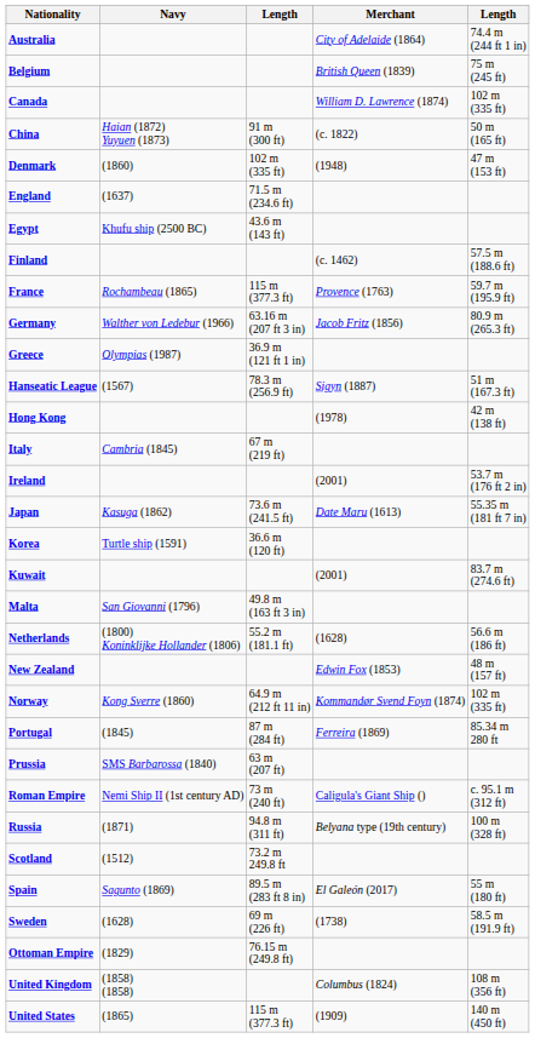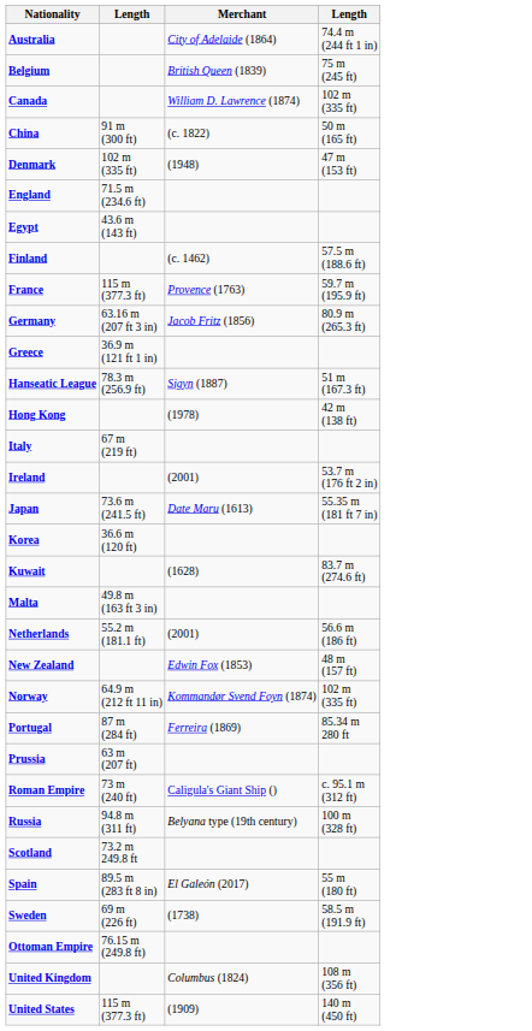- column: Navy | Haian (1872) Yuyuen (1873) | (1860) | (1637) | Khufu ship (2500 BC) | Rochambeau (1865) | Walther von Ledebur (1966) | Olympias (1987) | (1567) | Cambria (1845) | Kasuga (1862) | Turtle ship (1591) | San Giovanni (1796) | (1800) Koninklijke Hollander (1806) | Kong Sverre (1860) | (1845) | SMS Barbarossa (1840) | Nemi Ship II (1st century AD) | (1871) | (1512) | Sagunto (1869) | (1628) | (1829) | (1858) (1858) | (1865)
Kuwait | Merchant: (2001) -> (1628)
Netherlands | Merchant: (1628) -> (2001)
